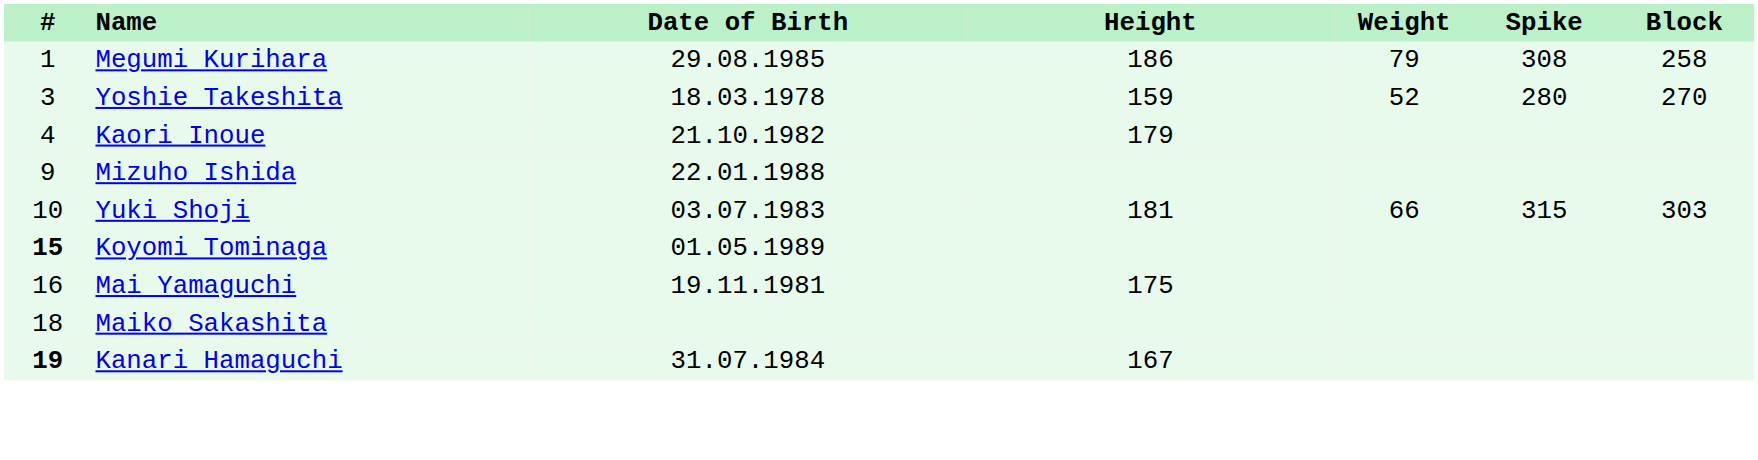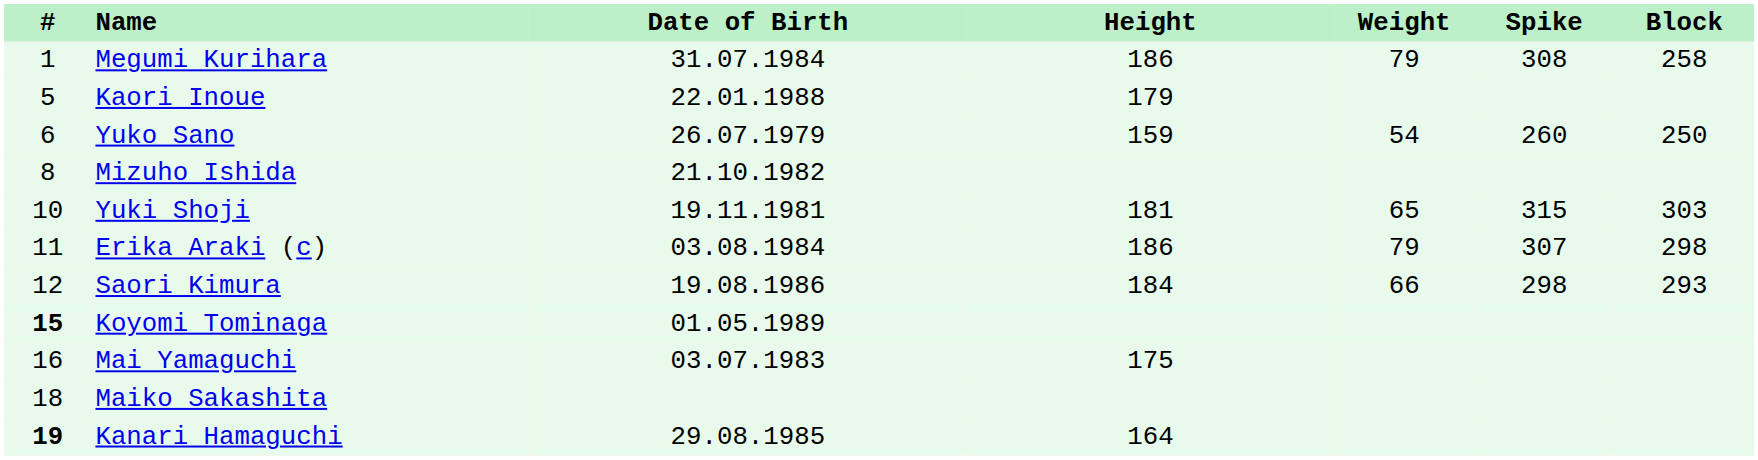Megumi Kurihara | Date of Birth: 29.08.1985 -> 31.07.1984
- row: 3 | Yoshie Takeshita | 18.03.1978 | 159 | 52 | 280 | 270
Kaori Inoue | #: 4 -> 5
Kaori Inoue | Date of Birth: 21.10.1982 -> 22.01.1988
+ row: 6 | Yuko Sano | 26.07.1979 | 159 | 54 | 260 | 250
Mizuho Ishida | #: 9 -> 8
Mizuho Ishida | Date of Birth: 22.01.1988 -> 21.10.1982
Yuki Shoji | Date of Birth: 03.07.1983 -> 19.11.1981
Yuki Shoji | Weight: 66 -> 65
+ row: 11 | Erika Araki (c) | 03.08.1984 | 186 | 79 | 307 | 298
+ row: 12 | Saori Kimura | 19.08.1986 | 184 | 66 | 298 | 293
Mai Yamaguchi | Date of Birth: 19.11.1981 -> 03.07.1983
Kanari Hamaguchi | Date of Birth: 31.07.1984 -> 29.08.1985
Kanari Hamaguchi | Height: 167 -> 164
